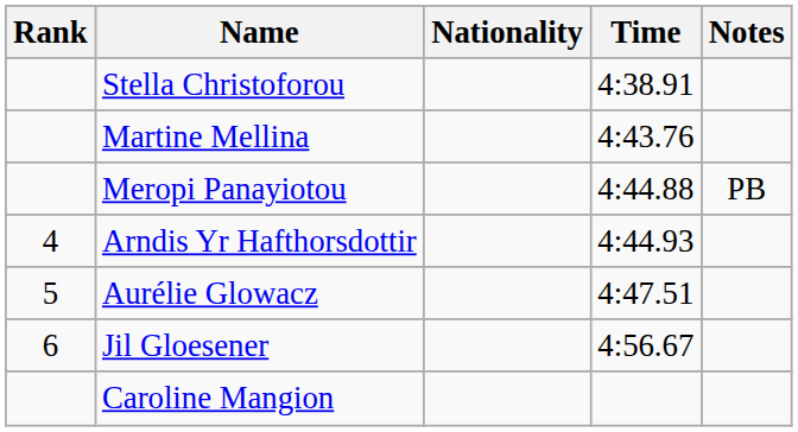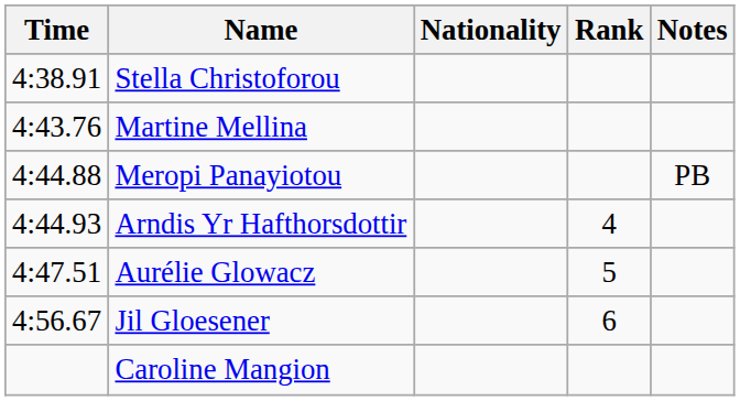columns swapped: Rank <-> Time
